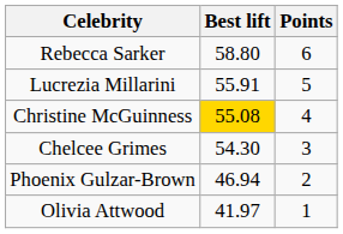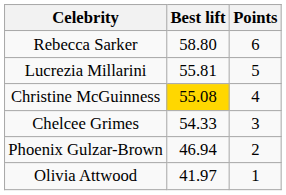Lucrezia Millarini | Best lift: 55.91 -> 55.81
Chelcee Grimes | Best lift: 54.30 -> 54.33
